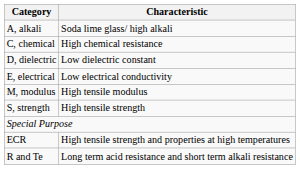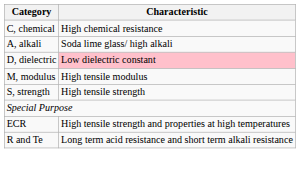rows swapped: A, alkali <-> C, chemical
D, dielectric | Characteristic: no background -> pink background
- row: E, electrical | Low electrical conductivity
